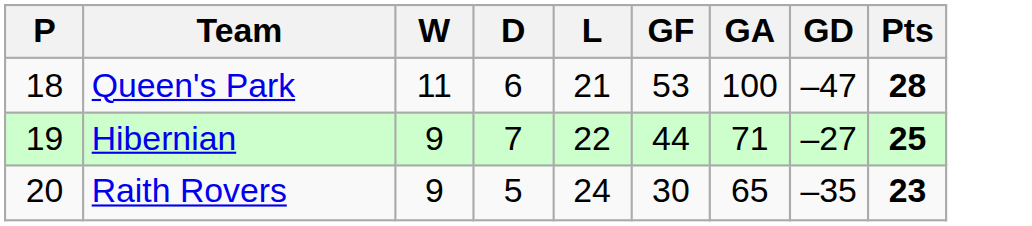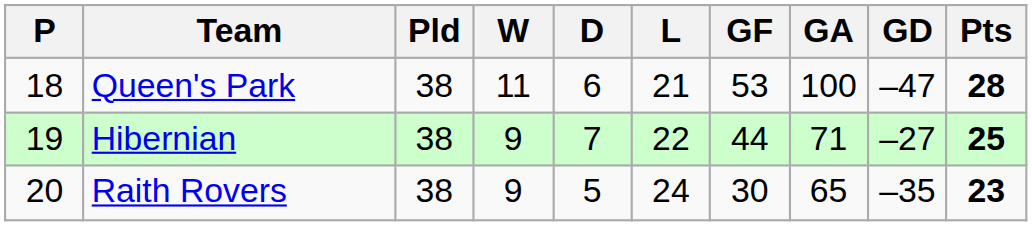+ column: Pld | 38 | 38 | 38
